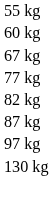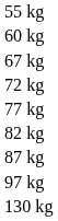+ row: 72 kg
